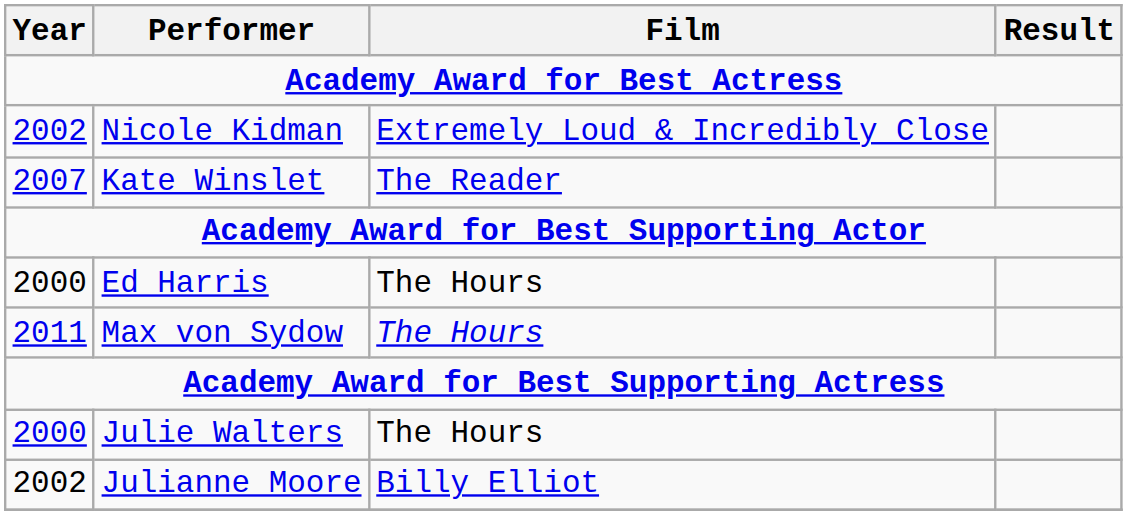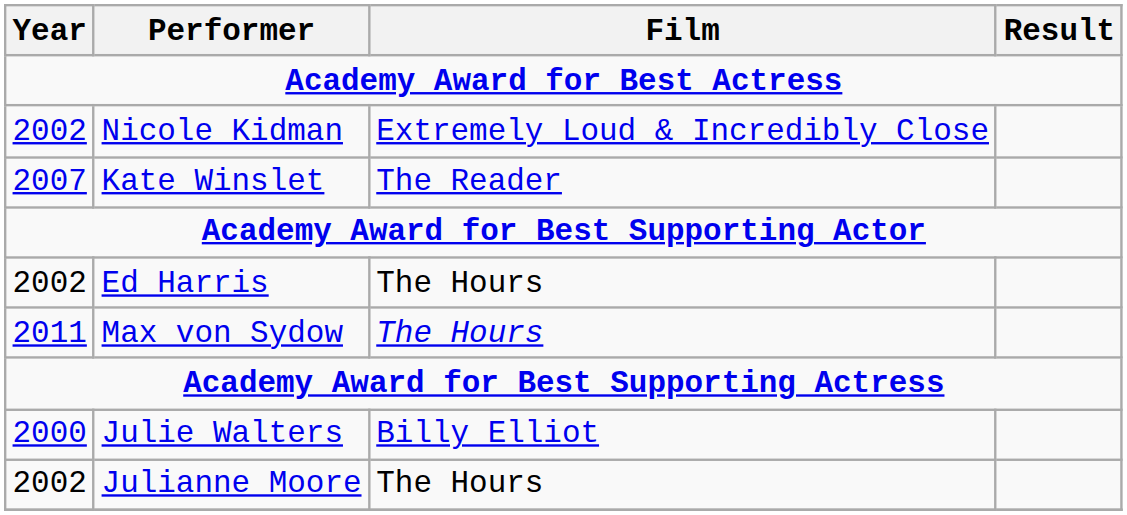Ed Harris | Year: 2000 -> 2002
Julie Walters | Film: The Hours -> Billy Elliot
Julianne Moore | Film: Billy Elliot -> The Hours
